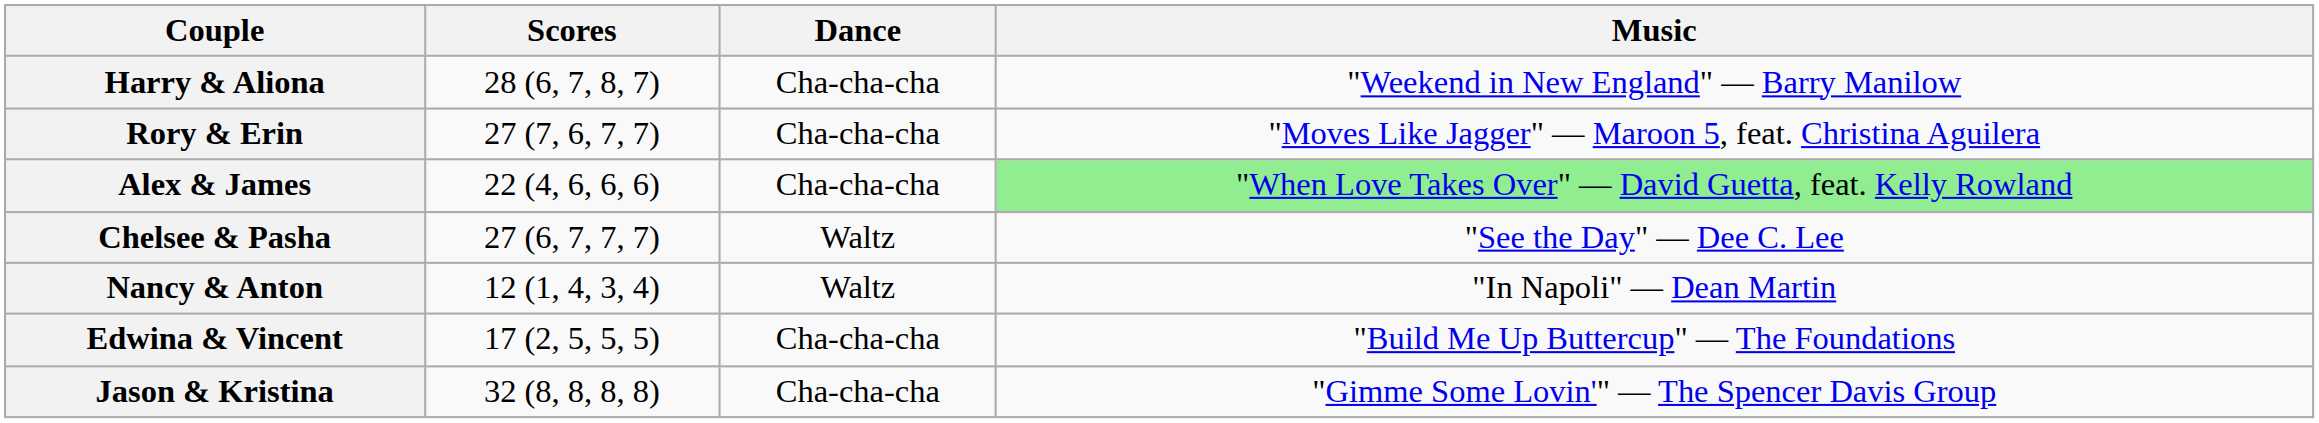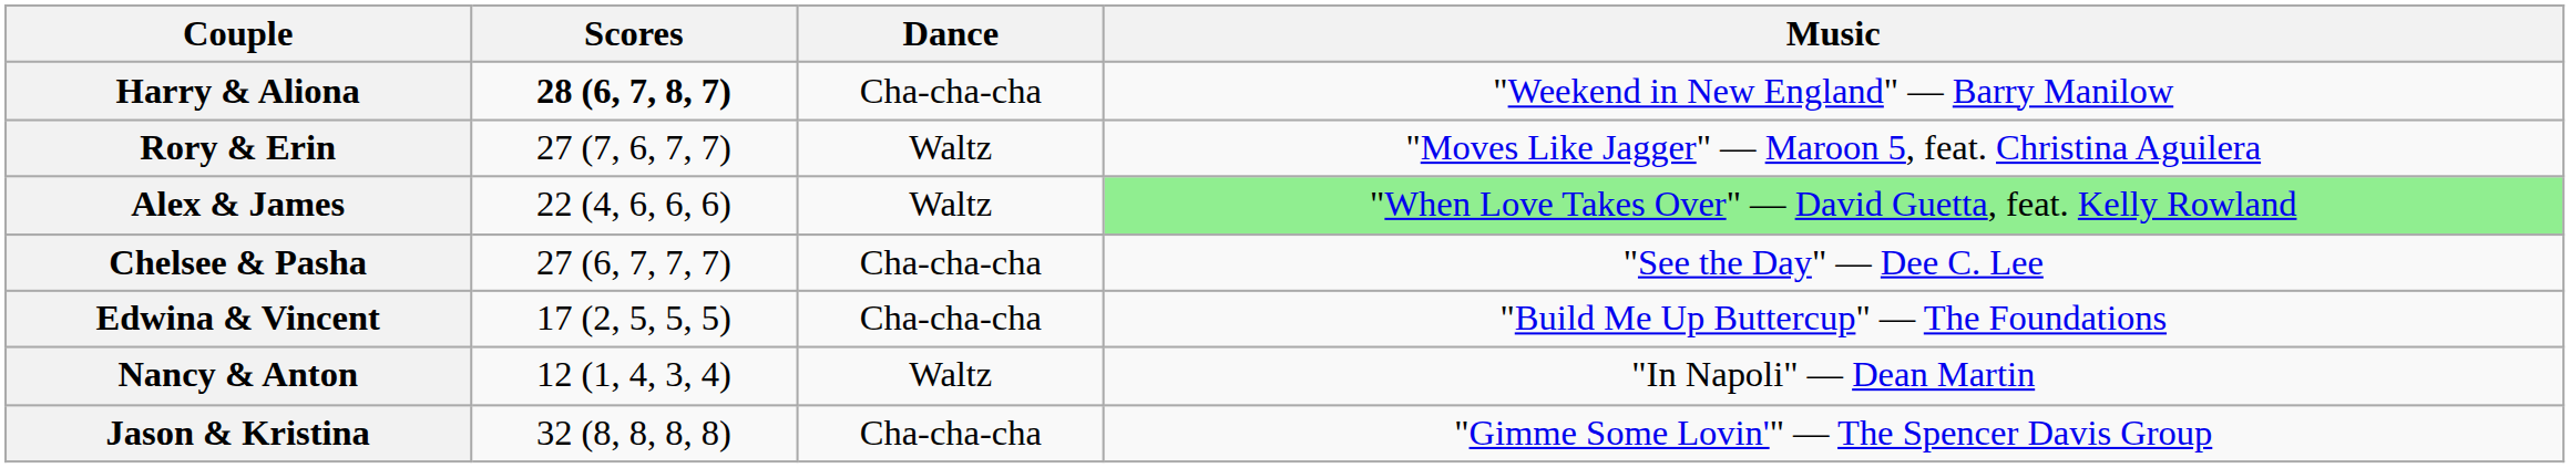Harry & Aliona | Scores: normal -> bold
Rory & Erin | Dance: Cha-cha-cha -> Waltz
Alex & James | Dance: Cha-cha-cha -> Waltz
Chelsee & Pasha | Dance: Waltz -> Cha-cha-cha
rows swapped: Edwina & Vincent <-> Nancy & Anton
